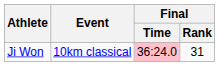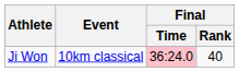Ji Won | Final / Rank: 31 -> 40
